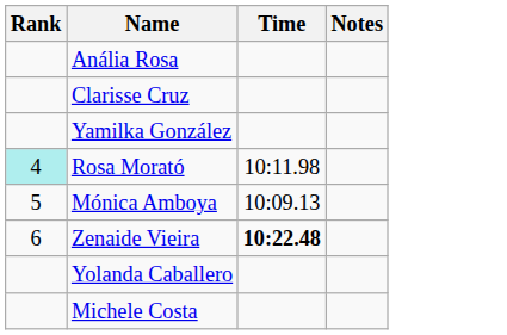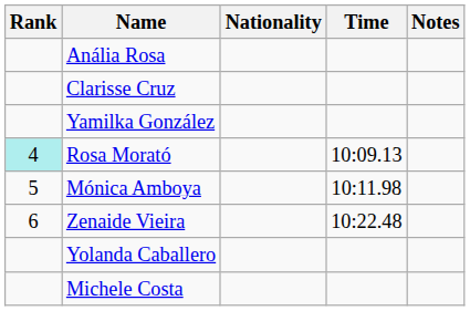+ column: Nationality
Rosa Morató | Time: 10:11.98 -> 10:09.13
Mónica Amboya | Time: 10:09.13 -> 10:11.98
Zenaide Vieira | Time: bold -> normal
